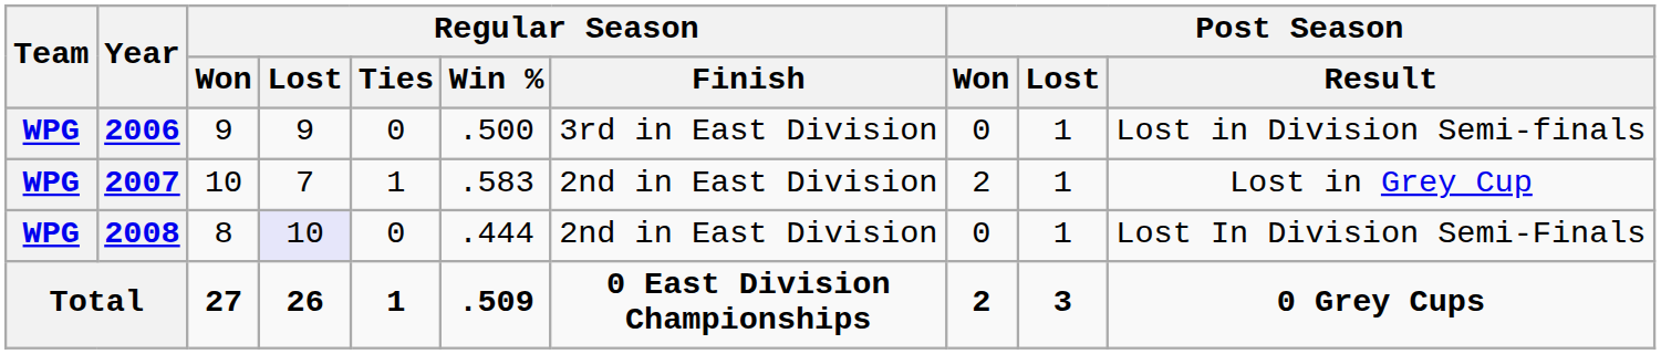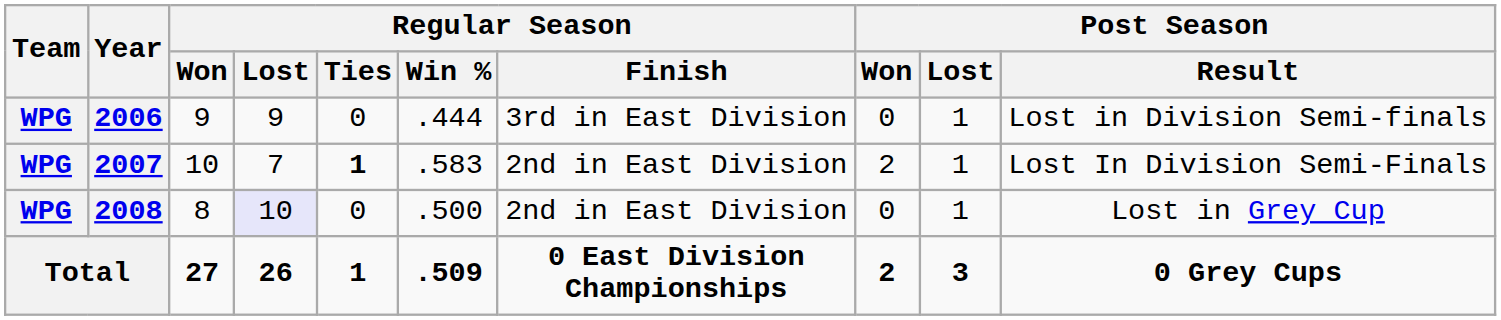2006 | Regular Season / Win %: .500 -> .444
2007 | Regular Season / Ties: normal -> bold
2007 | Post Season / Result: Lost in Grey Cup -> Lost In Division Semi-Finals
2008 | Regular Season / Win %: .444 -> .500
2008 | Post Season / Result: Lost In Division Semi-Finals -> Lost in Grey Cup
